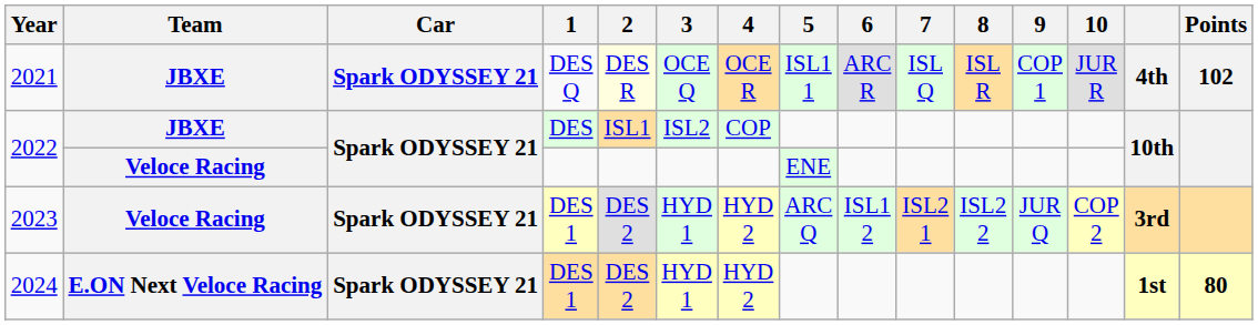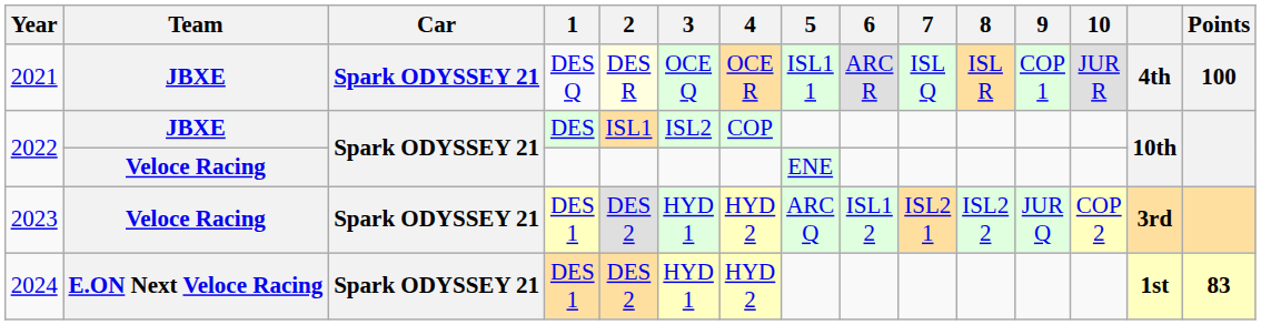2021 | Points: 102 -> 100
2024 | Points: 80 -> 83
